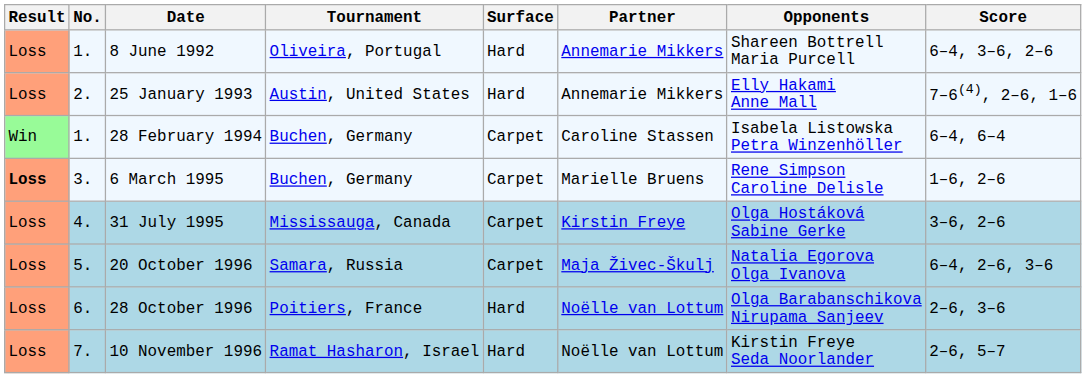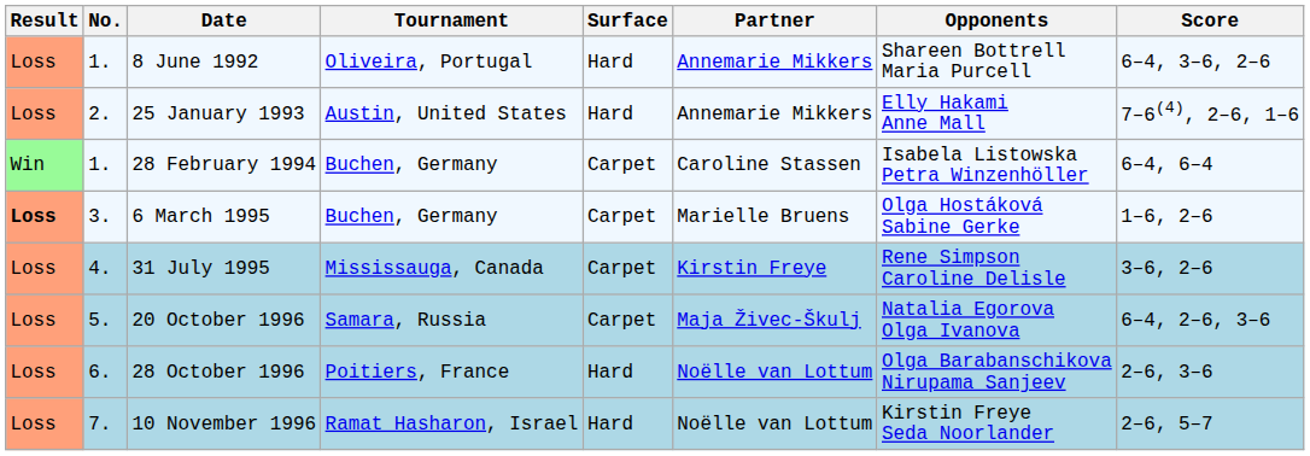6 March 1995 | Opponents: Rene Simpson Caroline Delisle -> Olga Hostáková Sabine Gerke
31 July 1995 | Opponents: Olga Hostáková Sabine Gerke -> Rene Simpson Caroline Delisle
